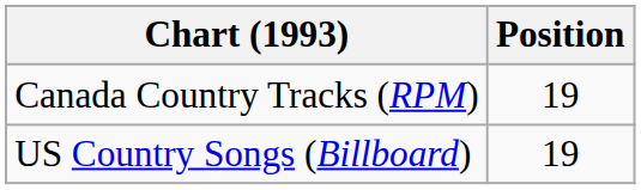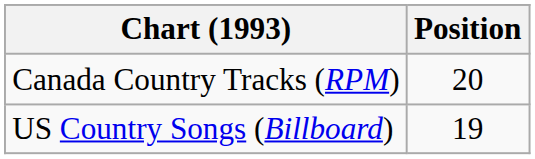Canada Country Tracks (RPM) | Position: 19 -> 20
